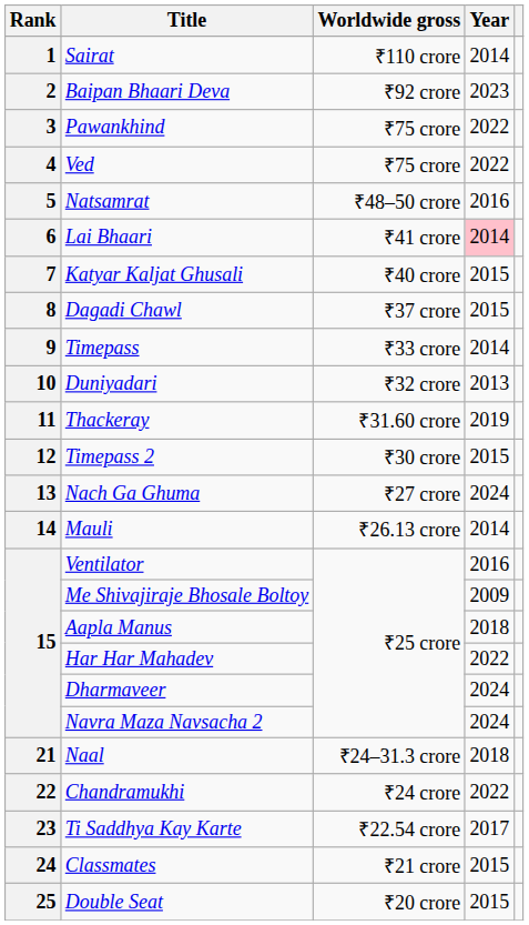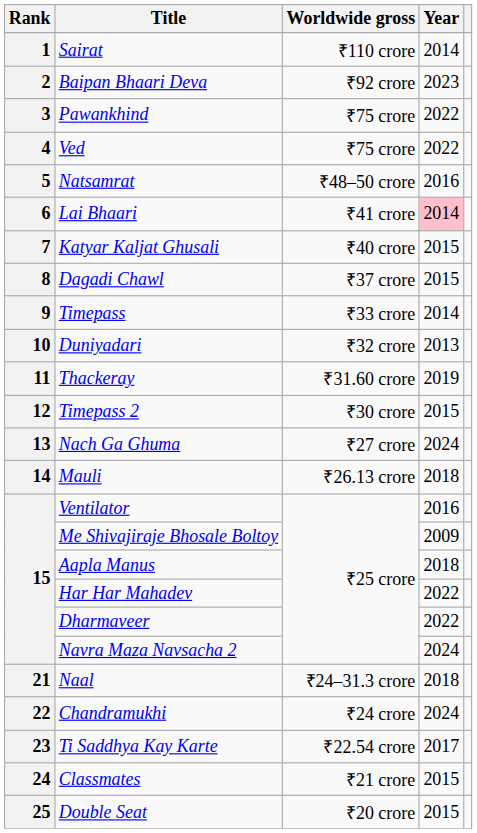Mauli | Year: 2014 -> 2018
Dharmaveer | Year: 2024 -> 2022
Chandramukhi | Year: 2022 -> 2024
